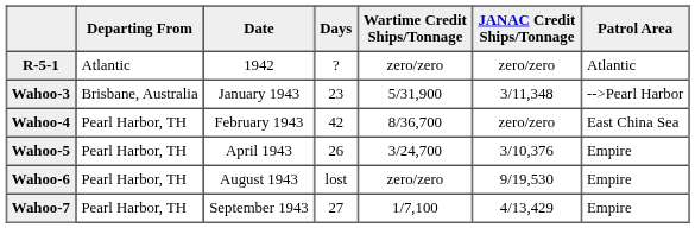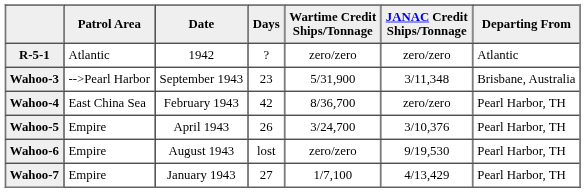columns swapped: Departing From <-> Patrol Area
Wahoo-3 | Date: January 1943 -> September 1943
Wahoo-7 | Date: September 1943 -> January 1943
